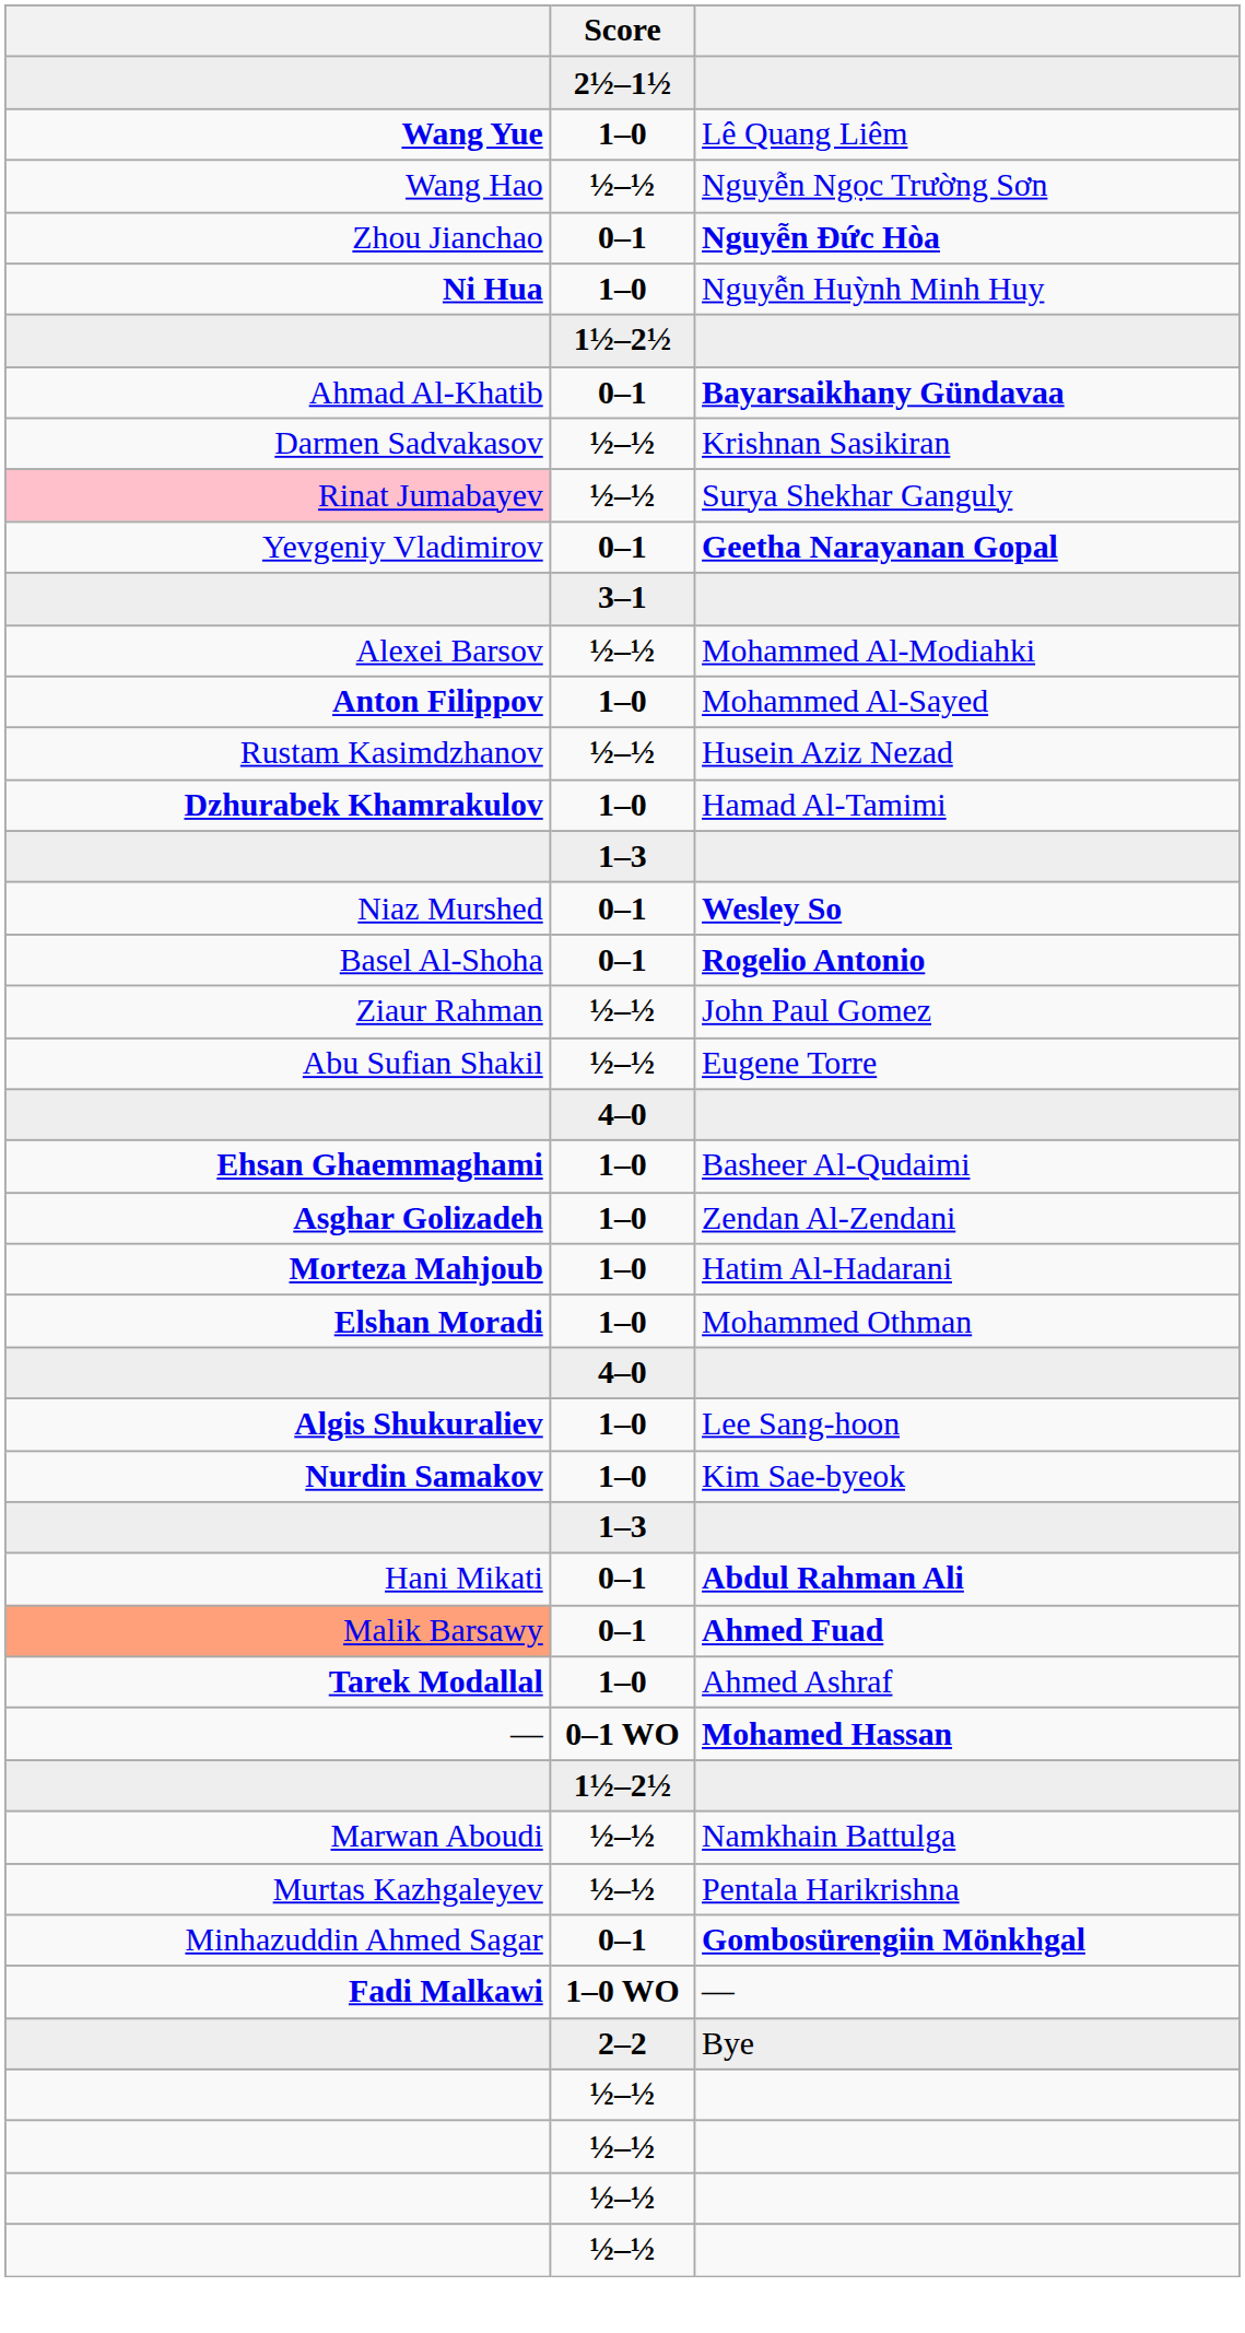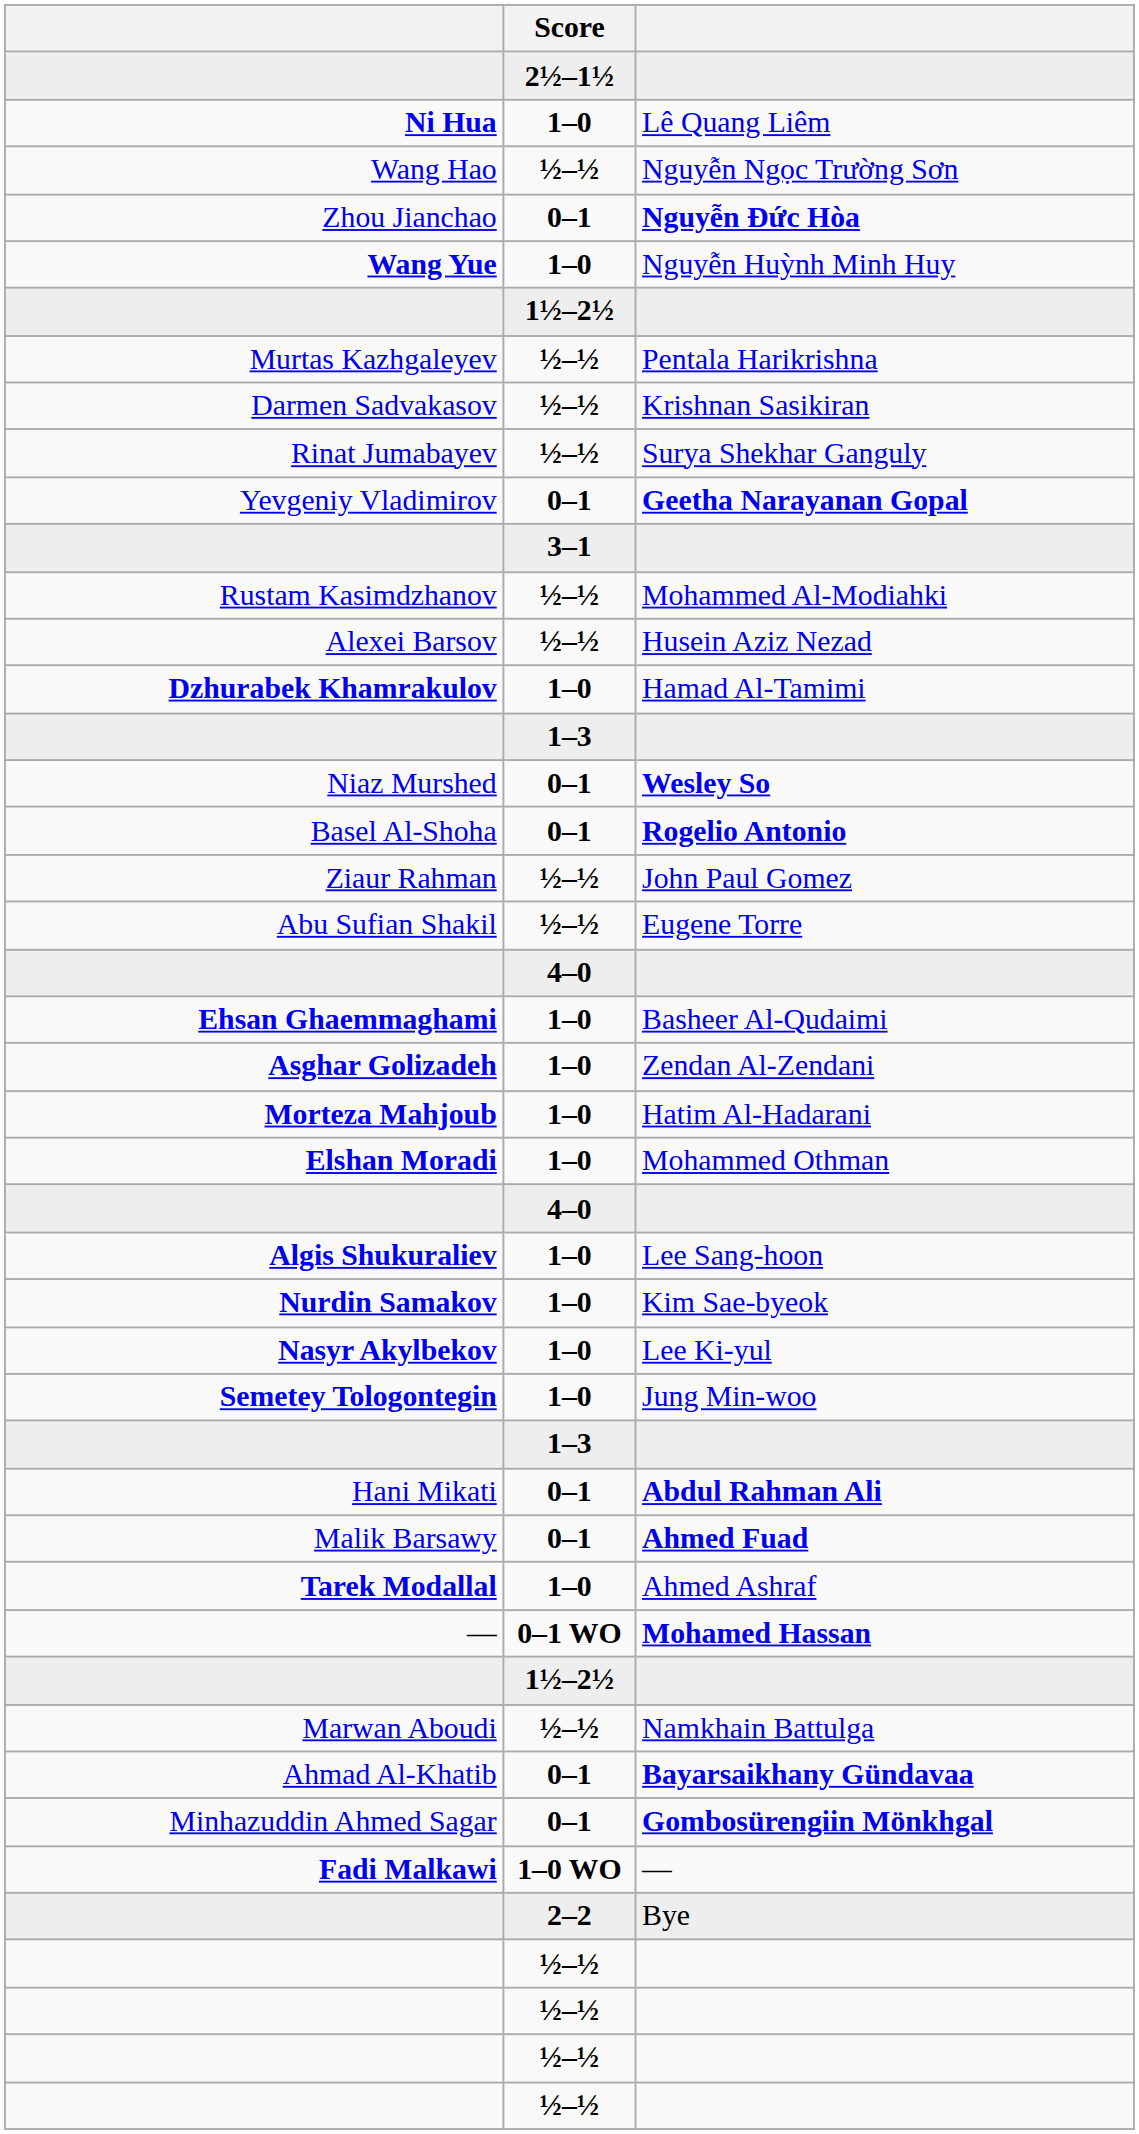Lê Quang Liêm | column 1: Wang Yue -> Ni Hua
Nguyễn Huỳnh Minh Huy | column 1: Ni Hua -> Wang Yue
rows swapped: Pentala Harikrishna <-> Bayarsaikhany Gündavaa
Surya Shekhar Ganguly | column 1: pink background -> no background
Mohammed Al-Modiahki | column 1: Alexei Barsov -> Rustam Kasimdzhanov
- row: Anton Filippov | 1–0 | Mohammed Al-Sayed
Husein Aziz Nezad | column 1: Rustam Kasimdzhanov -> Alexei Barsov
+ row: Nasyr Akylbekov | 1–0 | Lee Ki-yul
+ row: Semetey Tologontegin | 1–0 | Jung Min-woo
Ahmed Fuad | column 1: lightsalmon background -> no background
